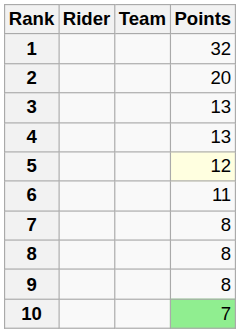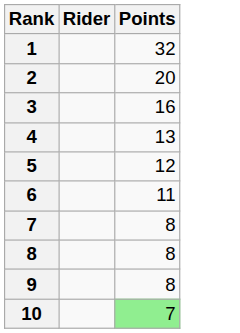- column: Team
3 | Points: 13 -> 16
5 | Points: lightyellow background -> no background
